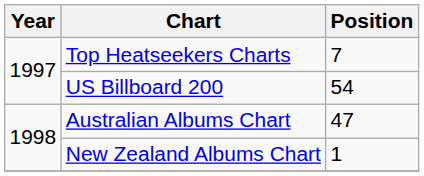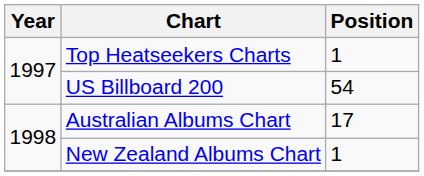Top Heatseekers Charts | Position: 7 -> 1
Australian Albums Chart | Position: 47 -> 17
